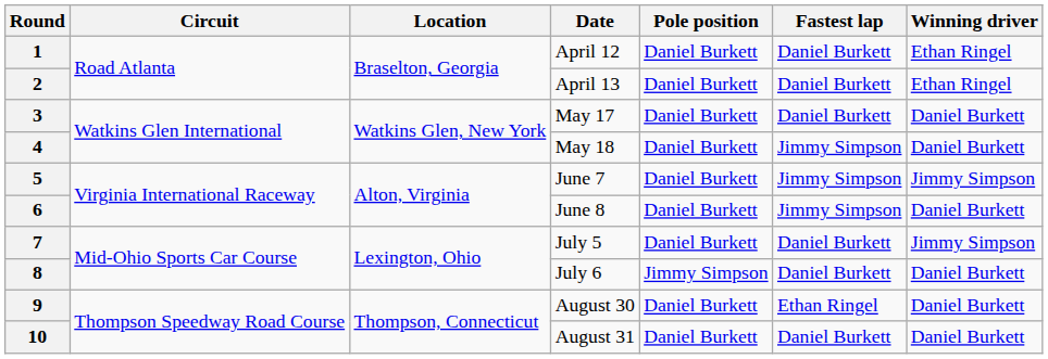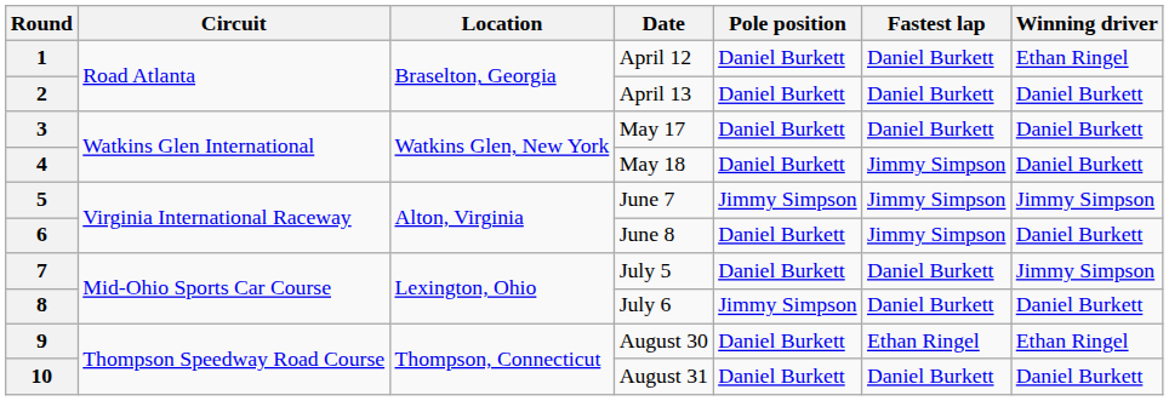2 | Winning driver: Ethan Ringel -> Daniel Burkett
5 | Pole position: Daniel Burkett -> Jimmy Simpson
9 | Winning driver: Daniel Burkett -> Ethan Ringel
